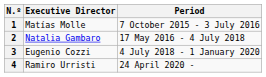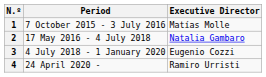columns swapped: Executive Director <-> Period
